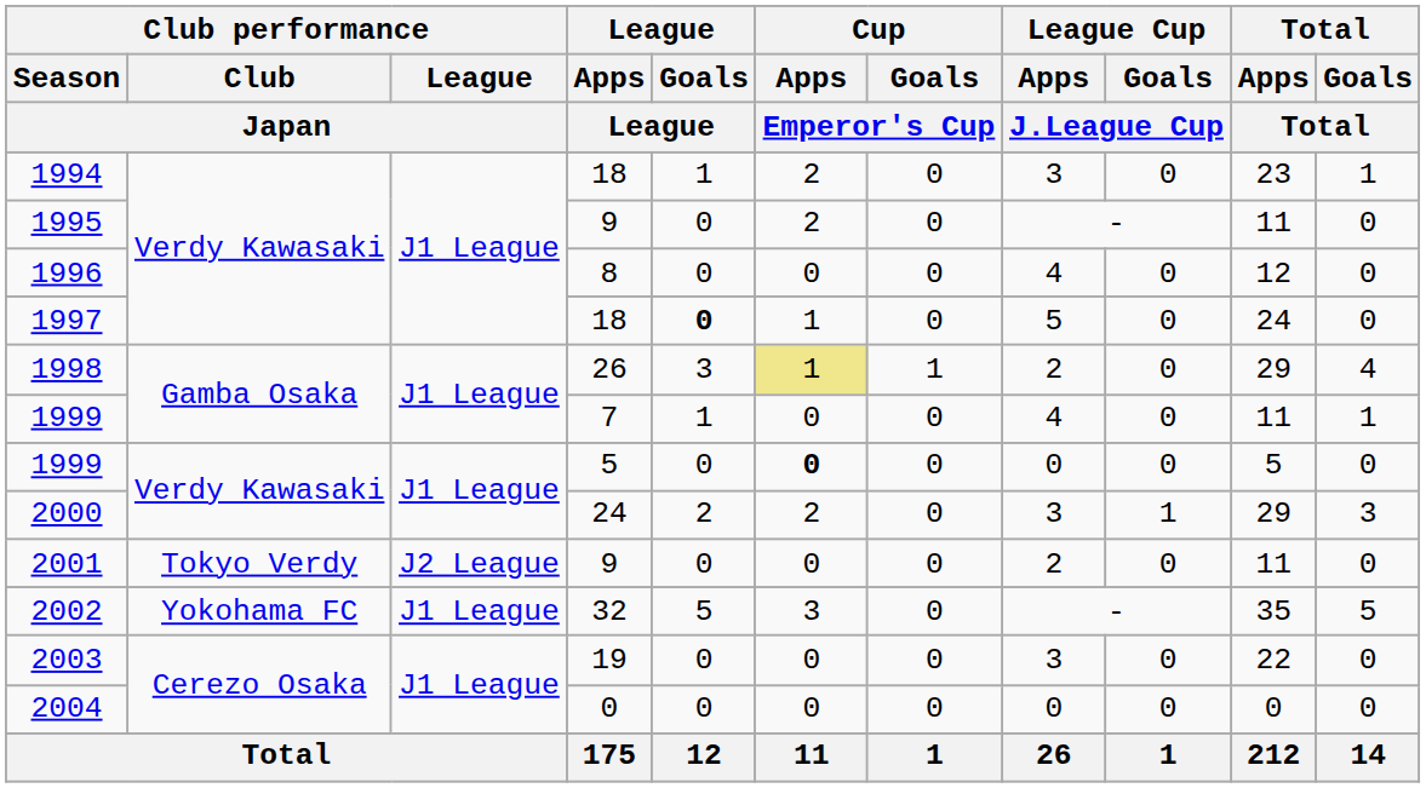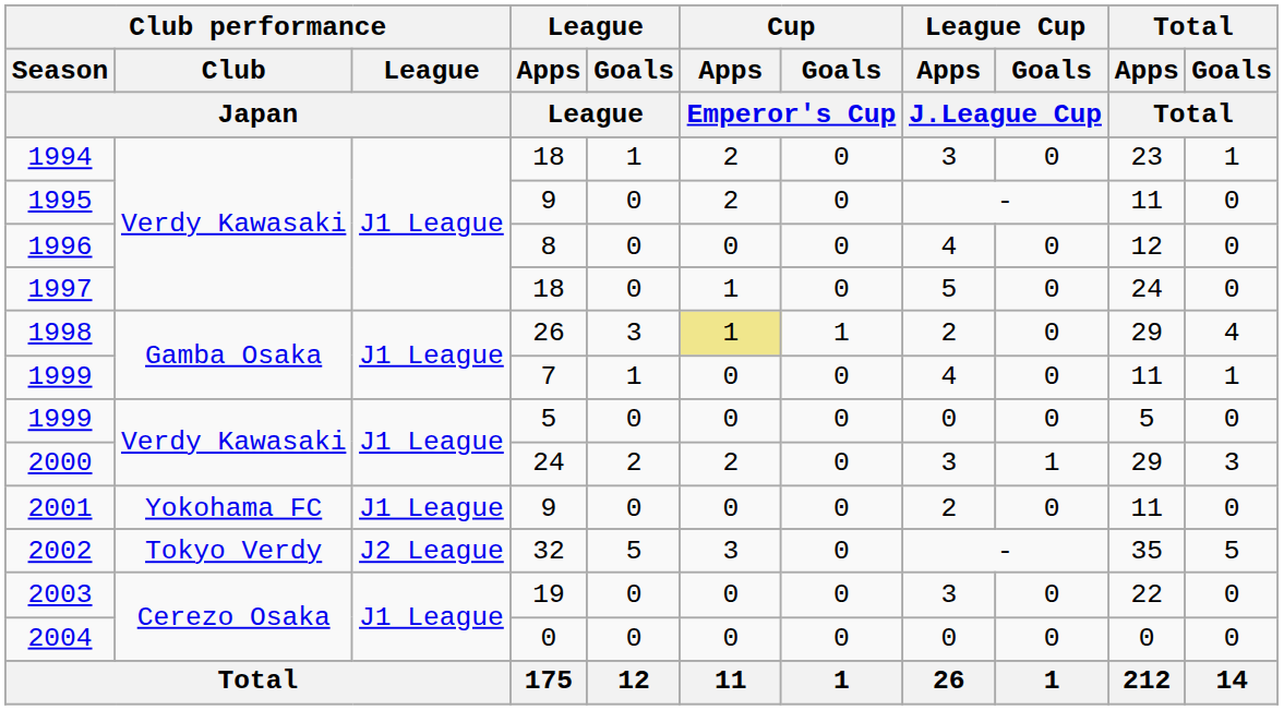1997 | League / Goals / League: bold -> normal
1999 / 5 | Cup / Apps / Emperor's Cup: bold -> normal
2001 | Club performance / Club / Japan: Tokyo Verdy -> Yokohama FC
2001 | Club performance / League / Japan: J2 League -> J1 League
2002 | Club performance / Club / Japan: Yokohama FC -> Tokyo Verdy
2002 | Club performance / League / Japan: J1 League -> J2 League
